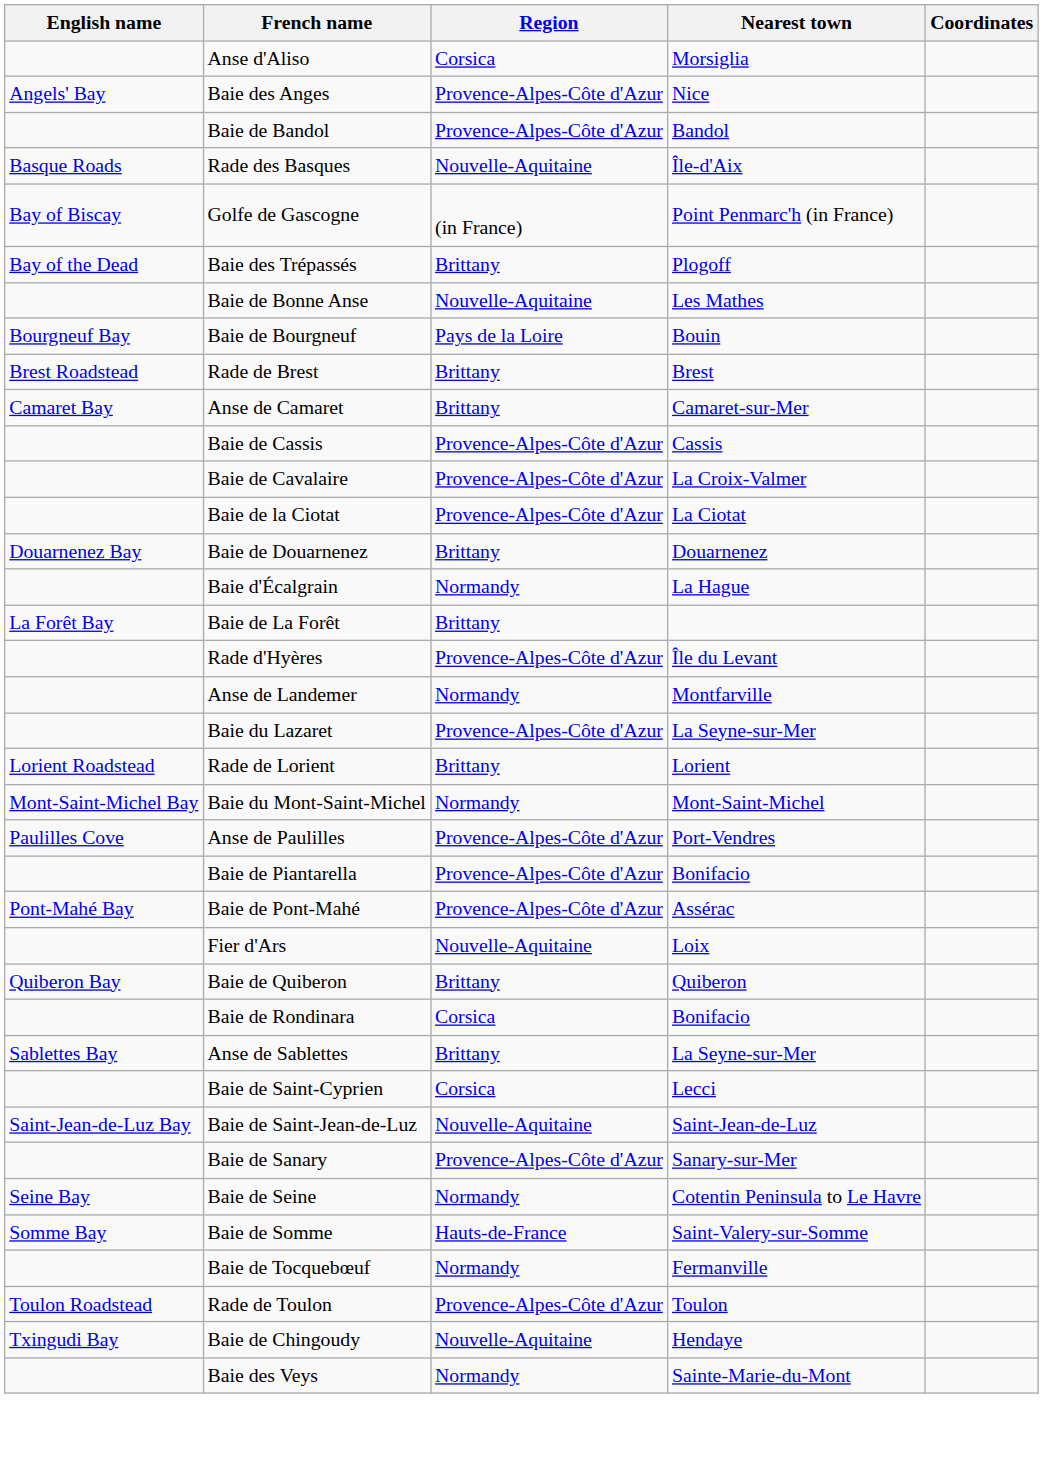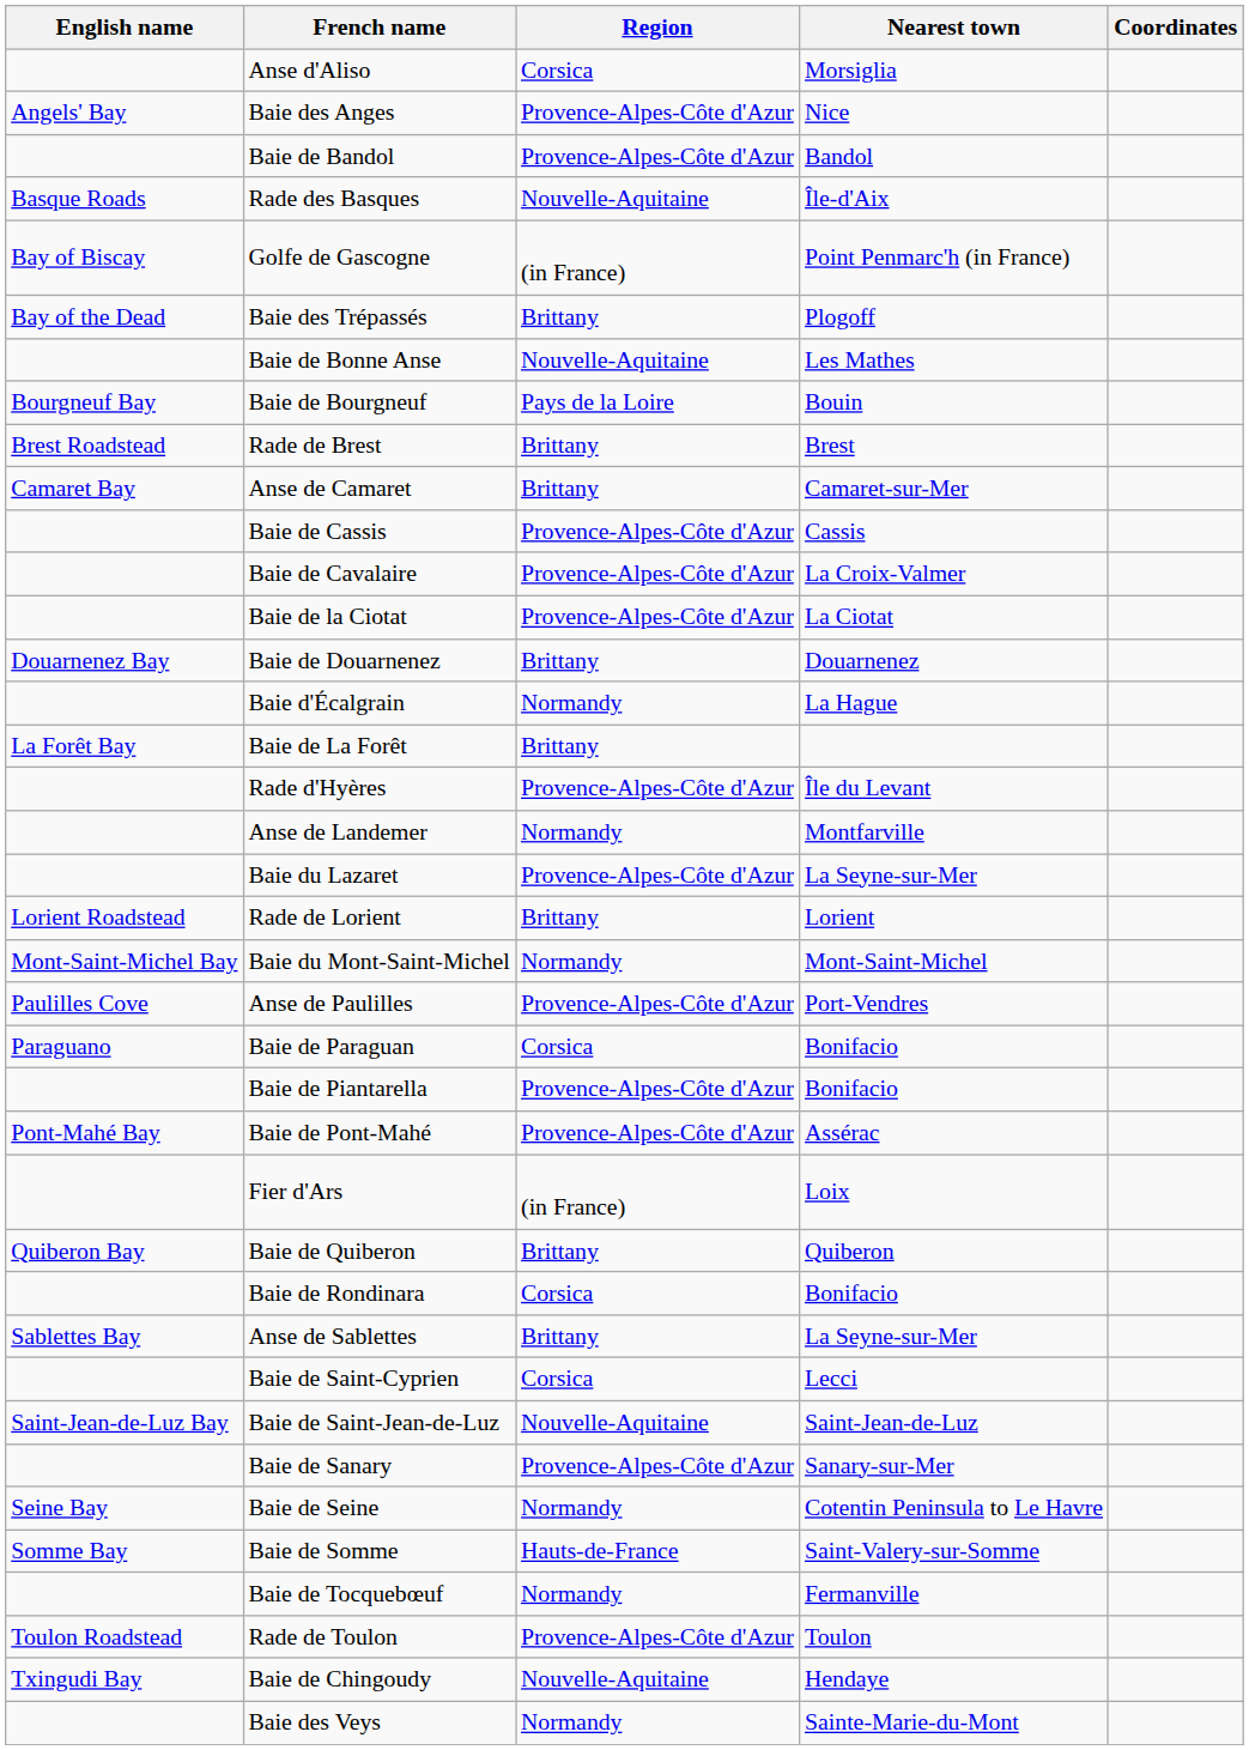+ row: Paraguano | Baie de Paraguan | Corsica | Bonifacio
Fier d'Ars | Region: Nouvelle-Aquitaine -> (in France)
